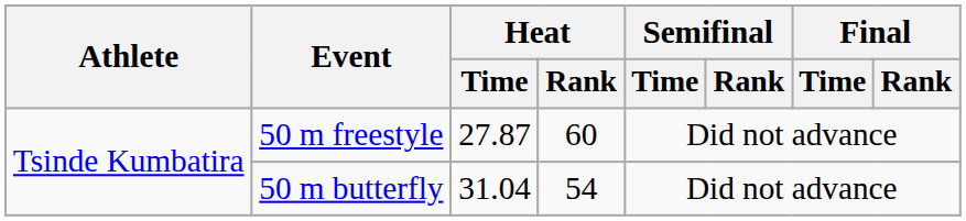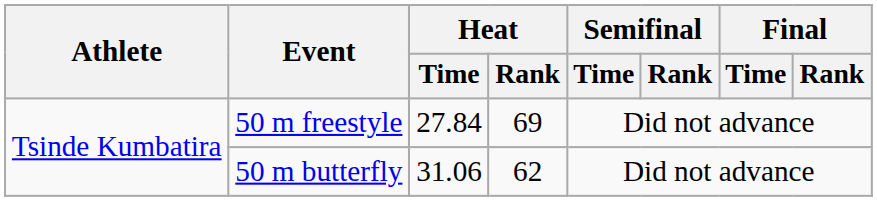50 m freestyle | Heat / Time: 27.87 -> 27.84
50 m freestyle | Heat / Rank: 60 -> 69
50 m butterfly | Heat / Time: 31.04 -> 31.06
50 m butterfly | Heat / Rank: 54 -> 62
